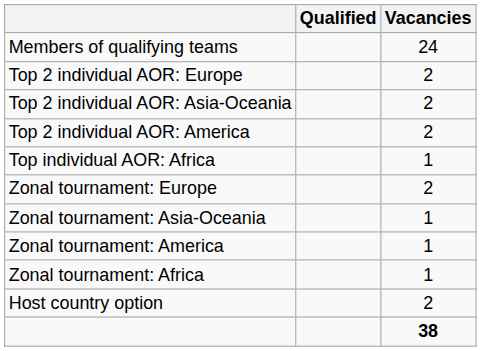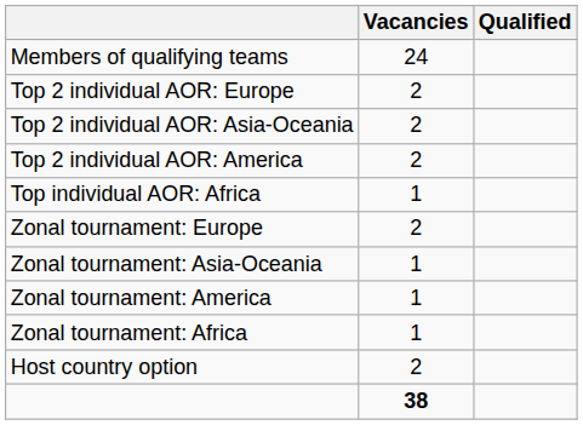columns swapped: Vacancies <-> Qualified
